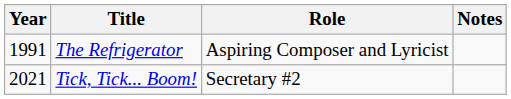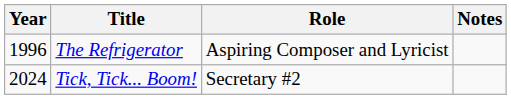The Refrigerator | Year: 1991 -> 1996
Tick, Tick... Boom! | Year: 2021 -> 2024
